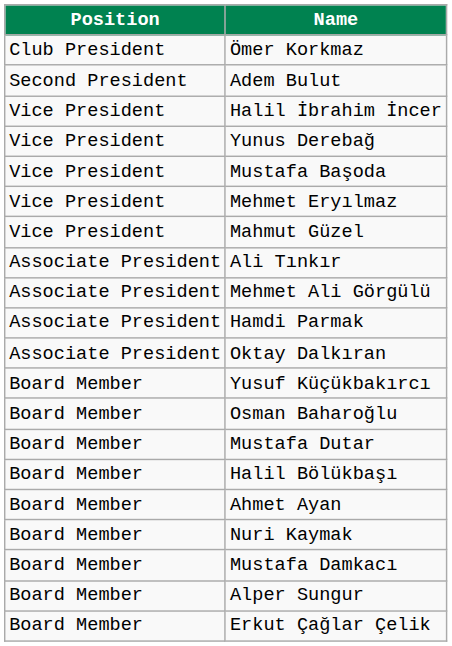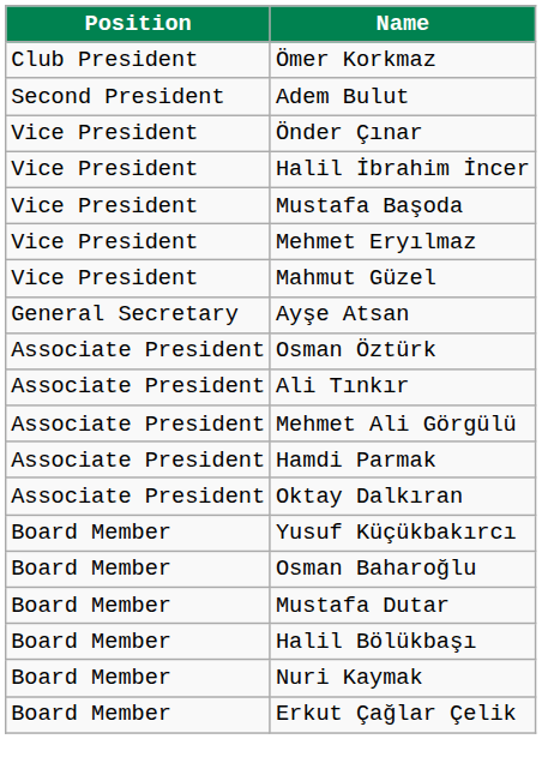+ row: Vice President | Önder Çınar
- row: Vice President | Yunus Derebağ
+ row: General Secretary | Ayşe Atsan
+ row: Associate President | Osman Öztürk
- row: Board Member | Ahmet Ayan
- row: Board Member | Mustafa Damkacı
- row: Board Member | Alper Sungur
